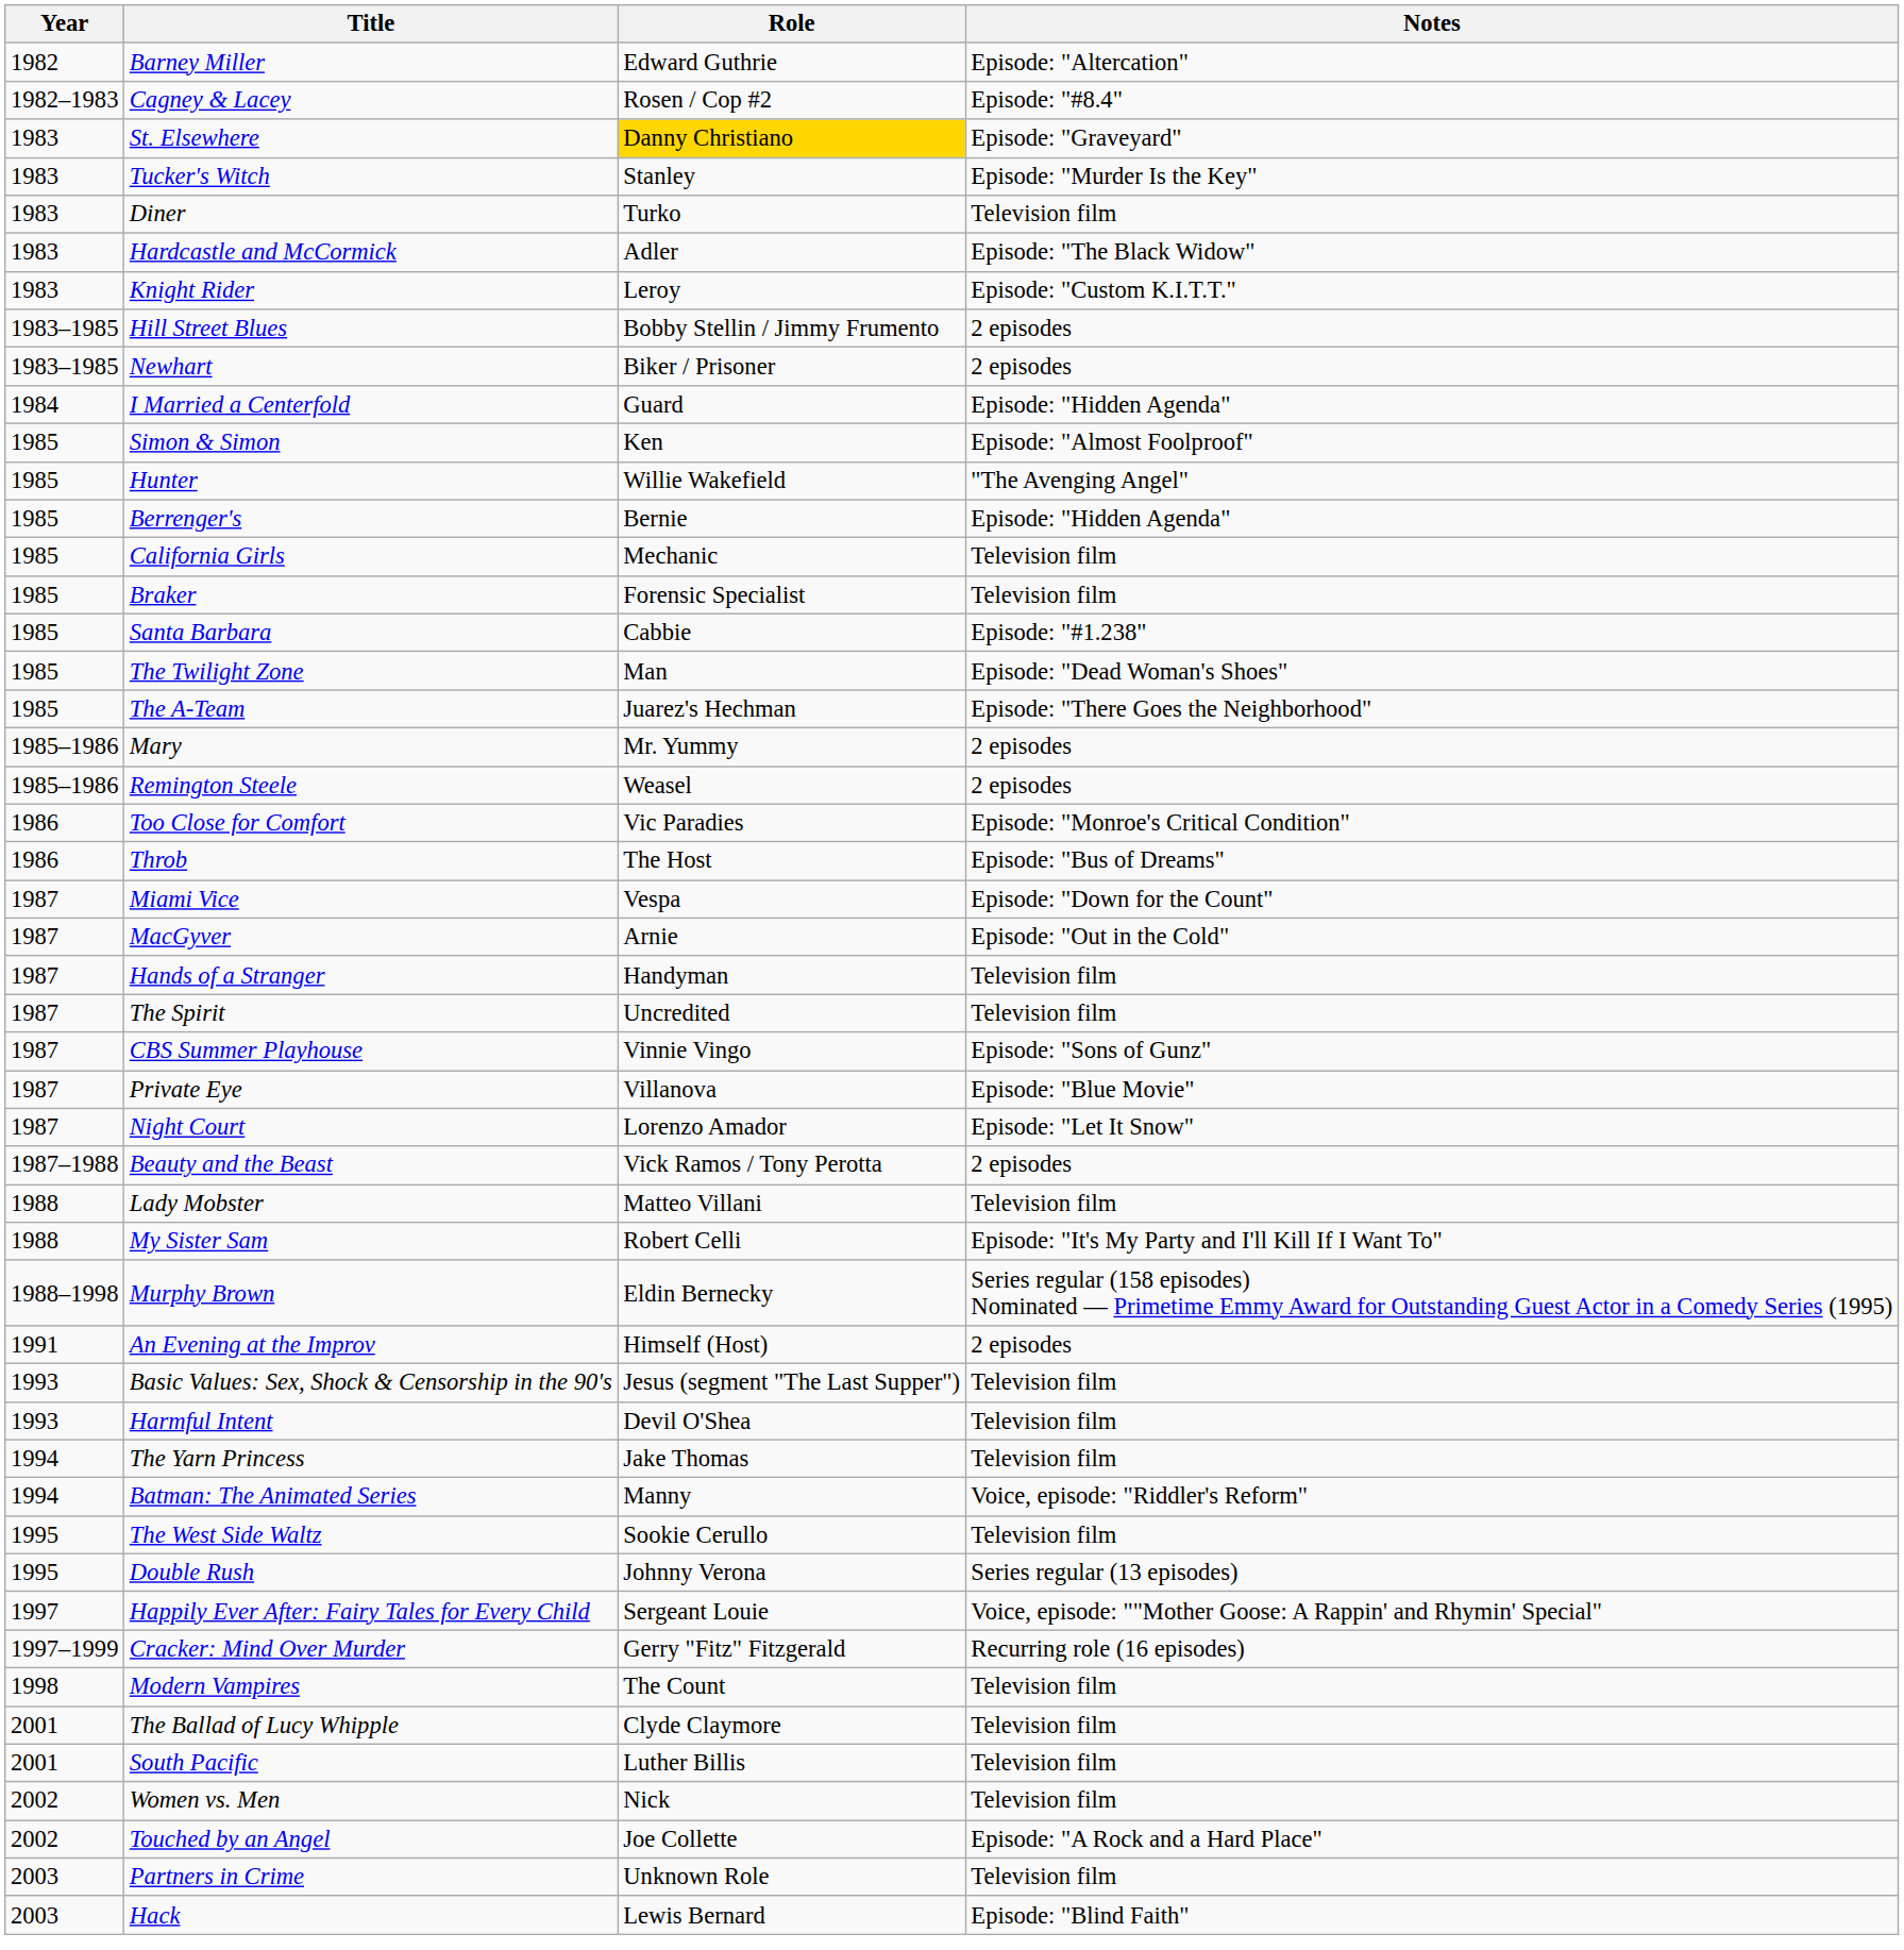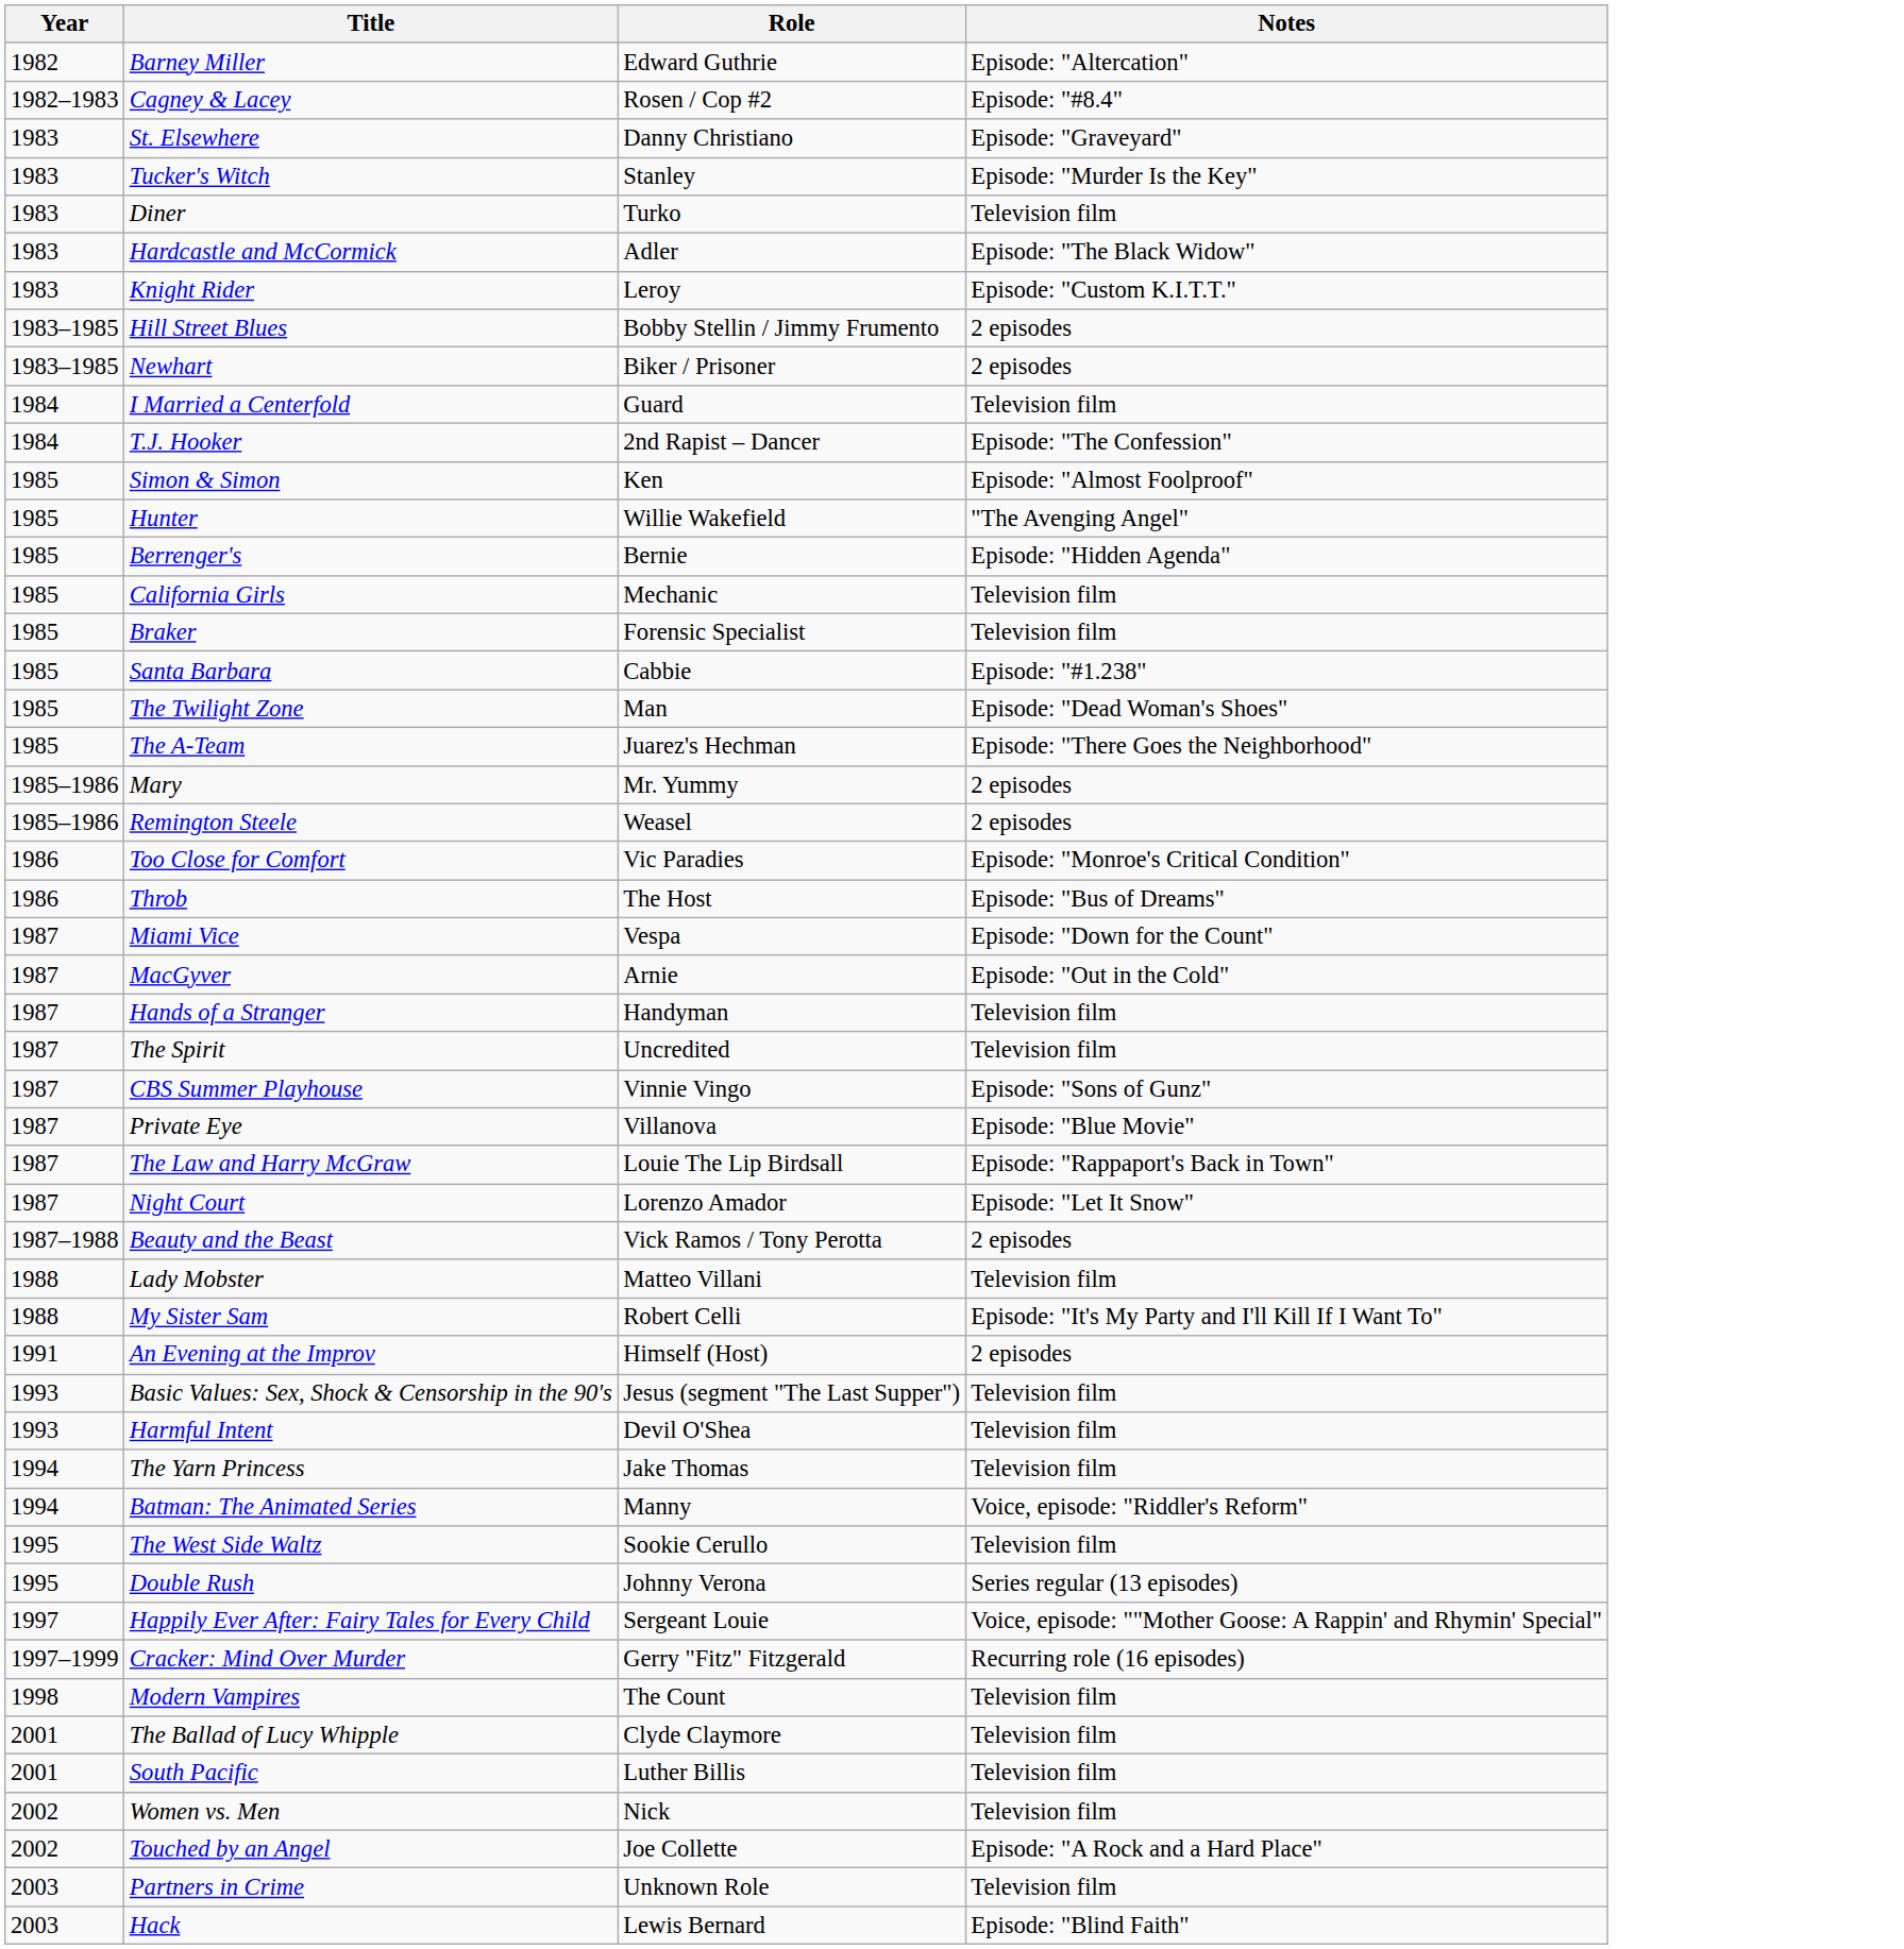St. Elsewhere | Role: gold background -> no background
I Married a Centerfold | Notes: Episode: "Hidden Agenda" -> Television film
+ row: 1984 | T.J. Hooker | 2nd Rapist – Dancer | Episode: "The Confession"
+ row: 1987 | The Law and Harry McGraw | Louie The Lip Birdsall | Episode: "Rappaport's Back in Town"
- row: 1988–1998 | Murphy Brown | Eldin Bernecky | Series regular (158 episodes) Nominated — Primetime Emmy Award for Outstanding Guest Actor in a Comedy Series (1995)
